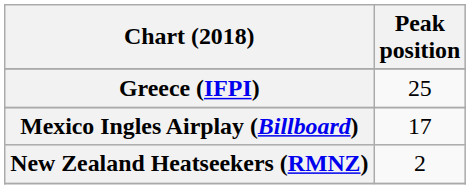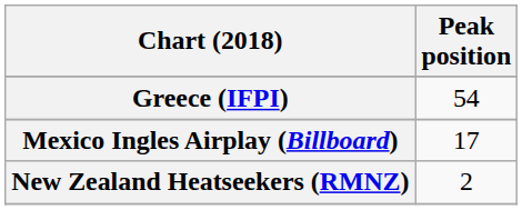Greece (IFPI) | Peak position: 25 -> 54
